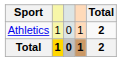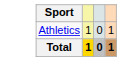- column: Total | 2 | 2
